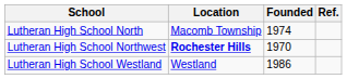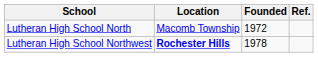Lutheran High School North | Founded: 1974 -> 1972
Lutheran High School Northwest | Founded: 1970 -> 1978
- row: Lutheran High School Westland | Westland | 1986
